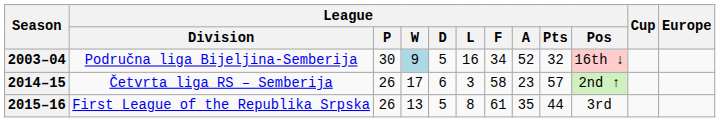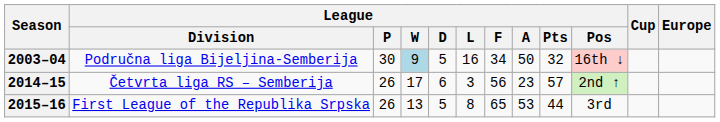2003–04 | League / A: 52 -> 50
2014–15 | League / F: 58 -> 56
2015–16 | League / F: 61 -> 65
2015–16 | League / A: 35 -> 53
